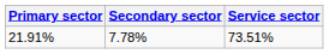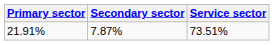21.91% | Secondary sector: 7.78% -> 7.87%
